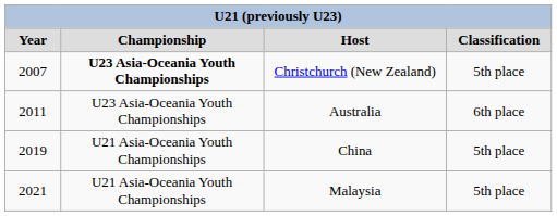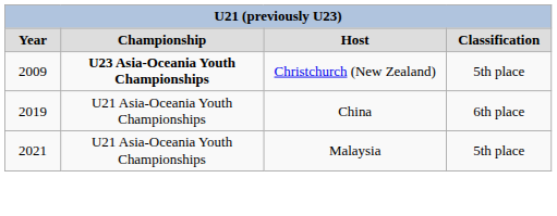Christchurch (New Zealand) | column 1: 2007 -> 2009
- row: 2011 | U23 Asia-Oceania Youth Championships | Australia | 6th place
China | column 4: 5th place -> 6th place
